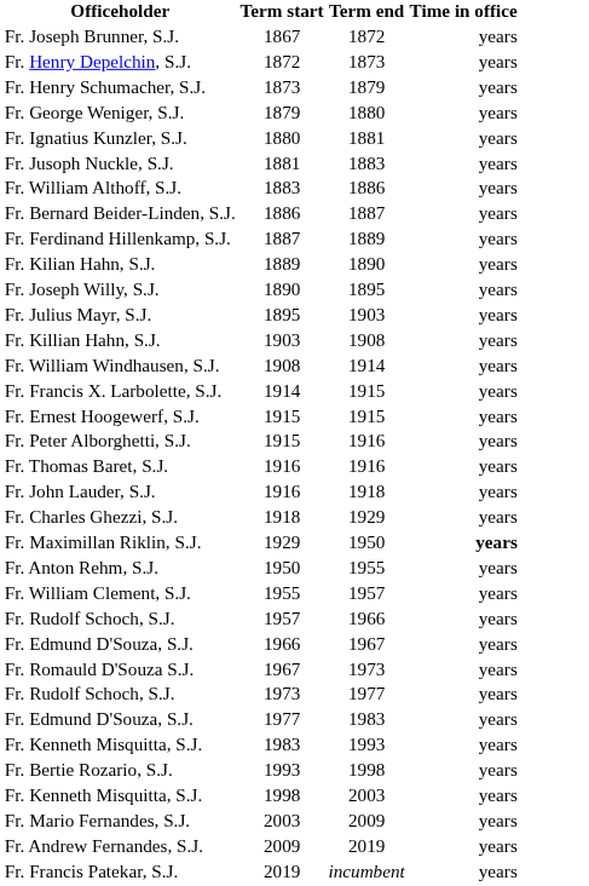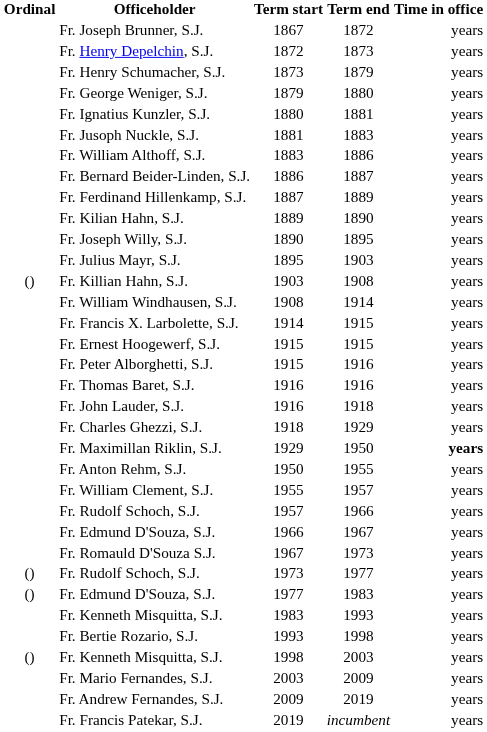+ column: Ordinal | () | () | () | ()
